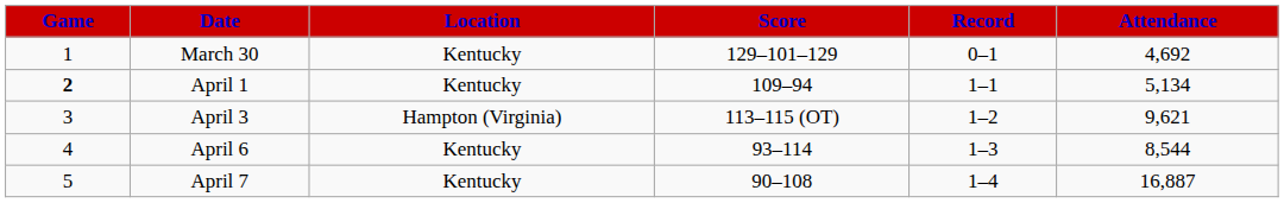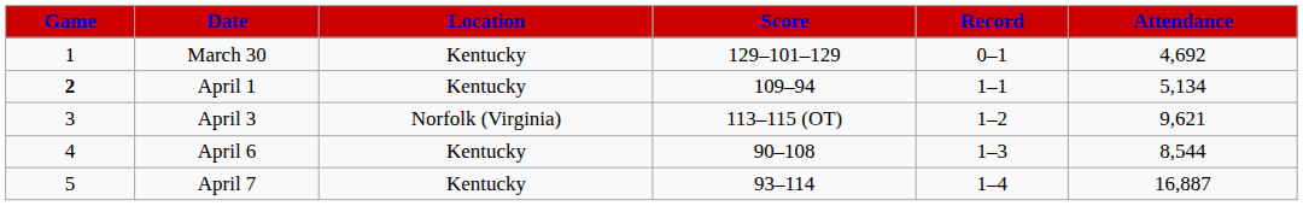April 3 | Location: Hampton (Virginia) -> Norfolk (Virginia)
April 6 | Score: 93–114 -> 90–108
April 7 | Score: 90–108 -> 93–114
